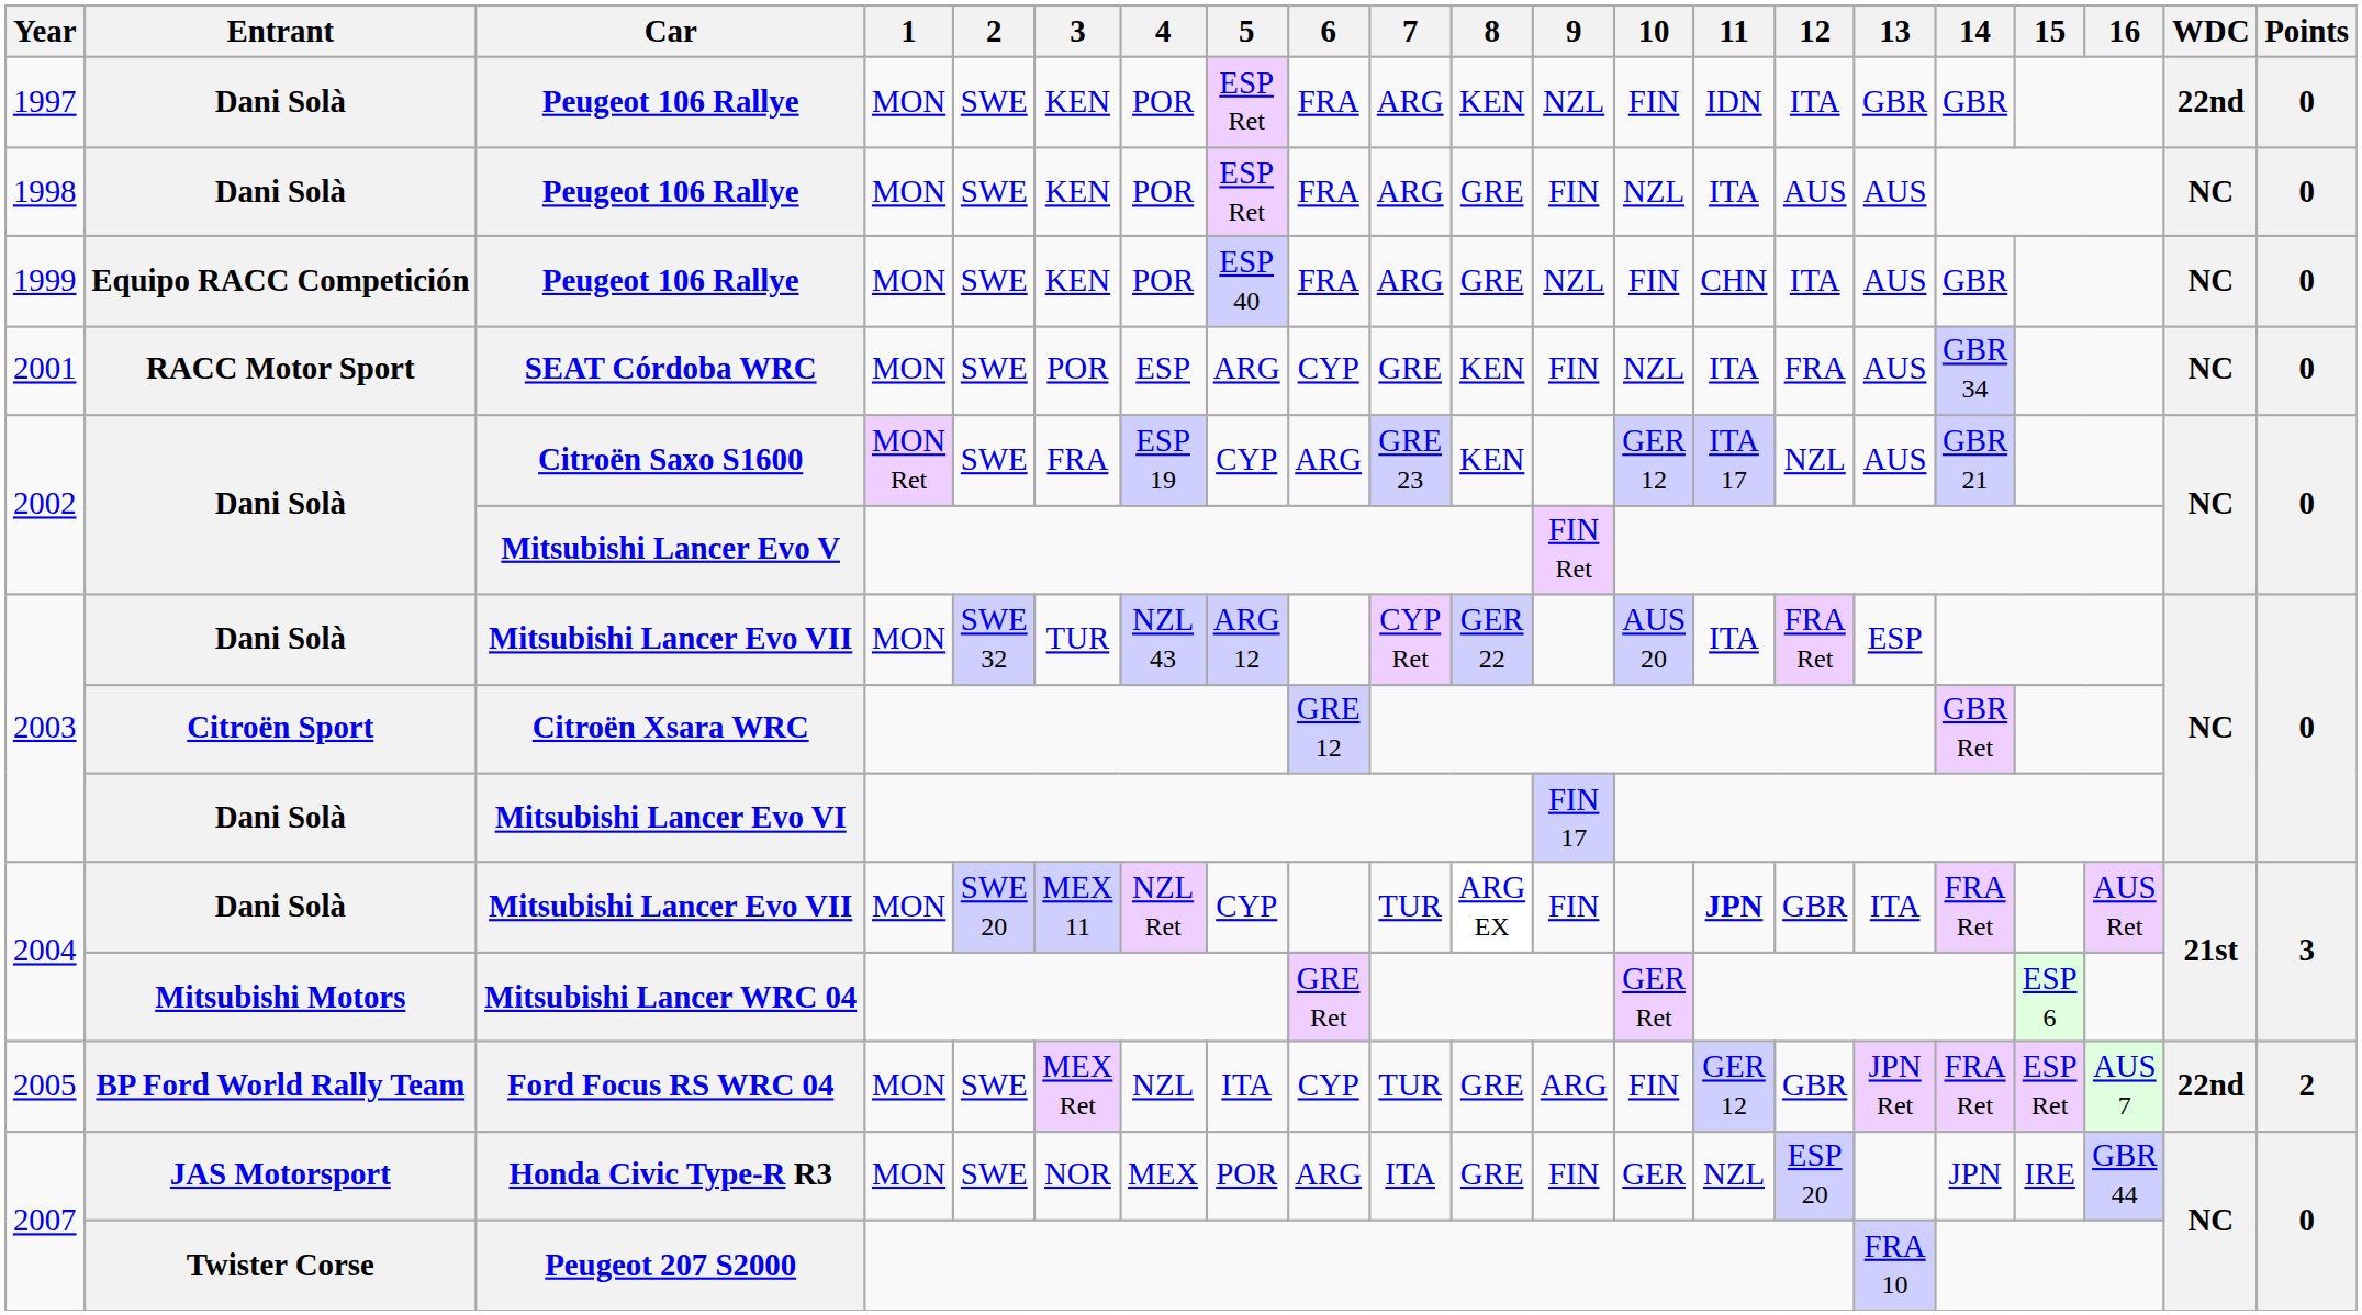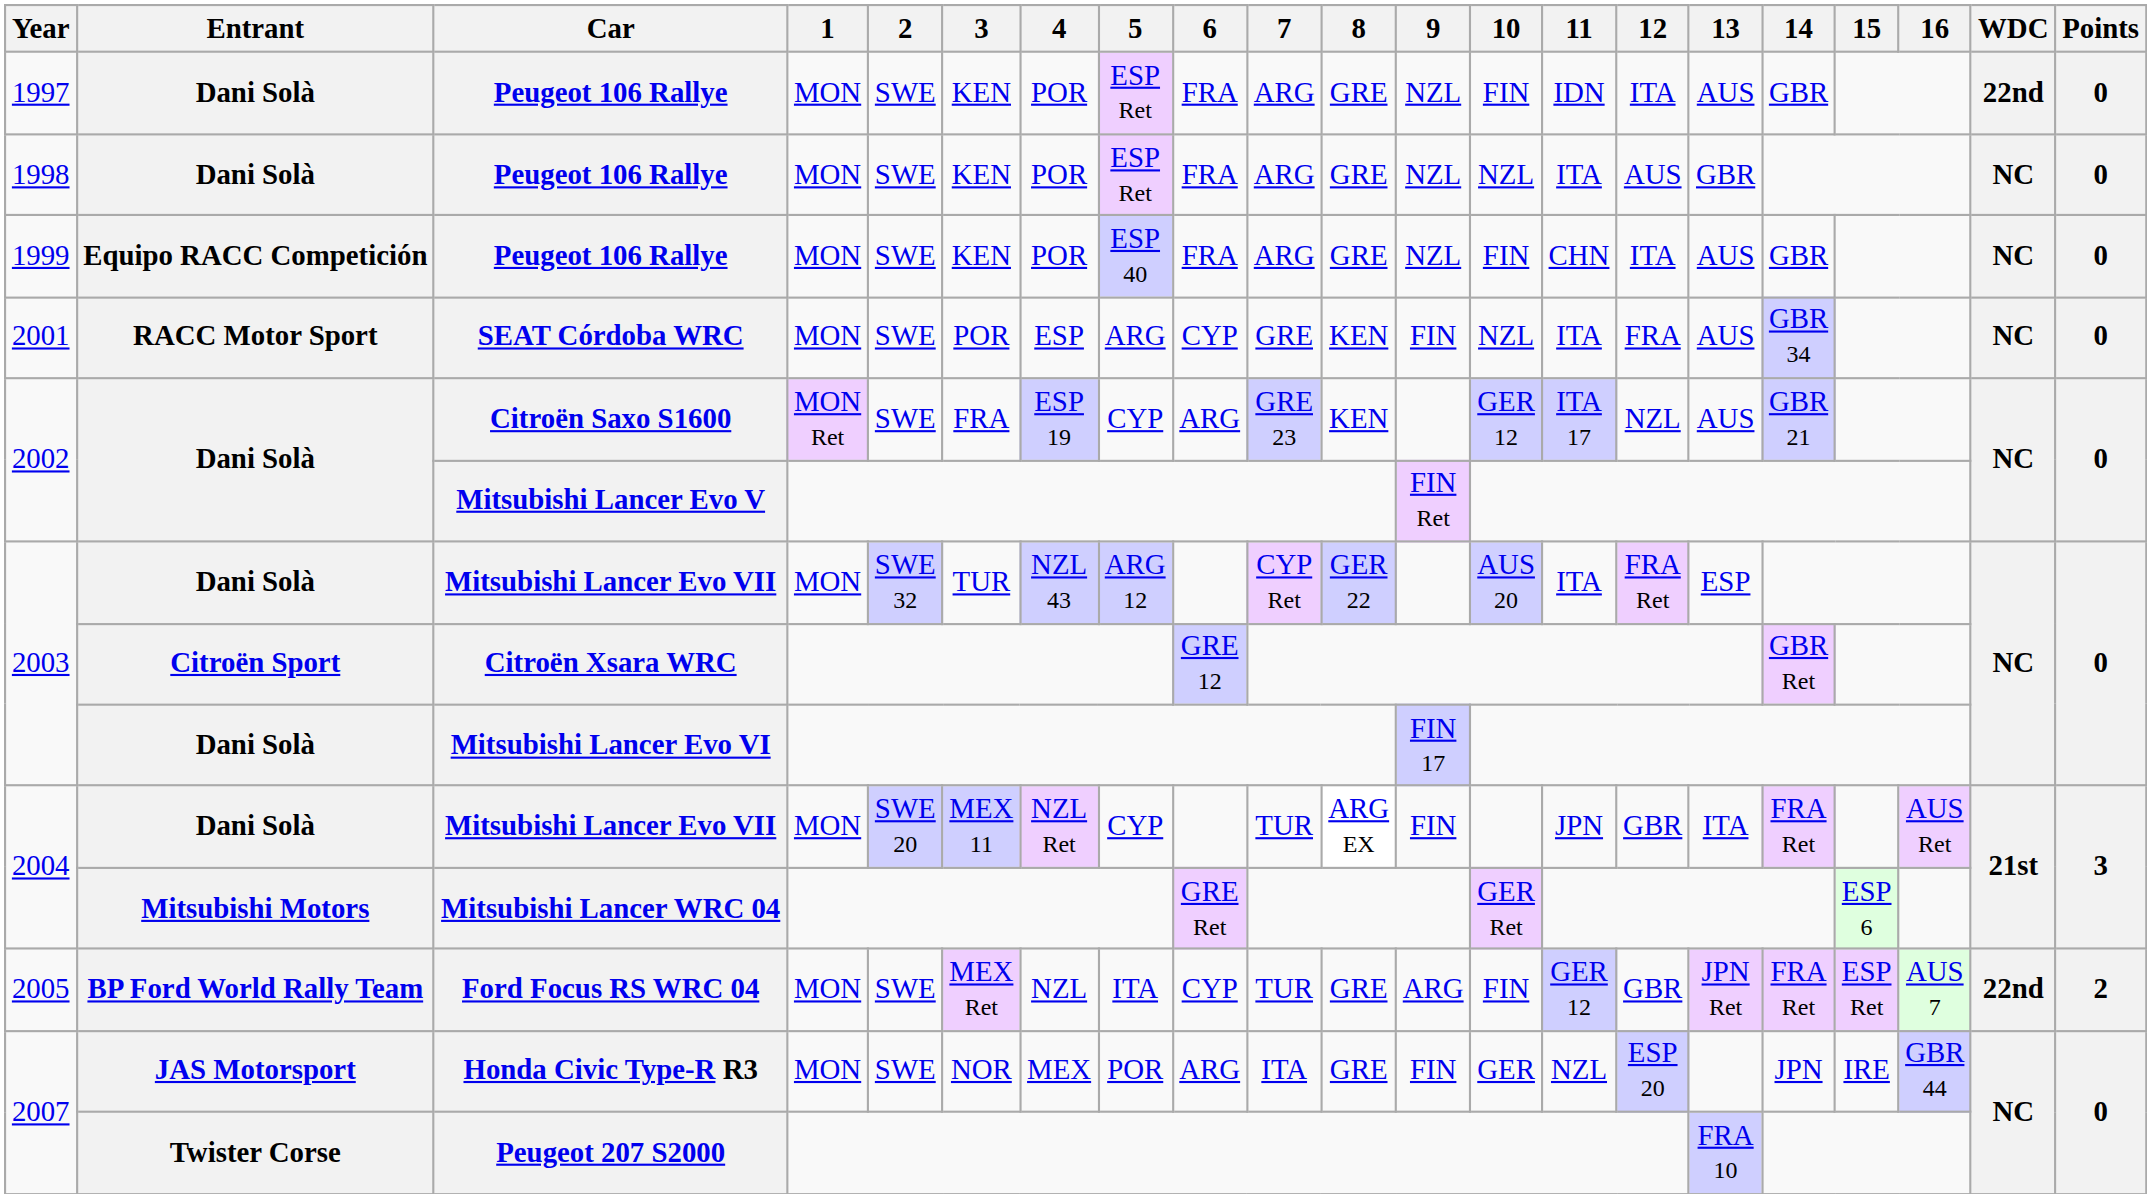1997 / Peugeot 106 Rallye | 8: KEN -> GRE
1997 / Peugeot 106 Rallye | 13: GBR -> AUS
1998 / Peugeot 106 Rallye | 9: FIN -> NZL
1998 / Peugeot 106 Rallye | 13: AUS -> GBR
2004 / Mitsubishi Lancer Evo VII | 11: bold -> normal
